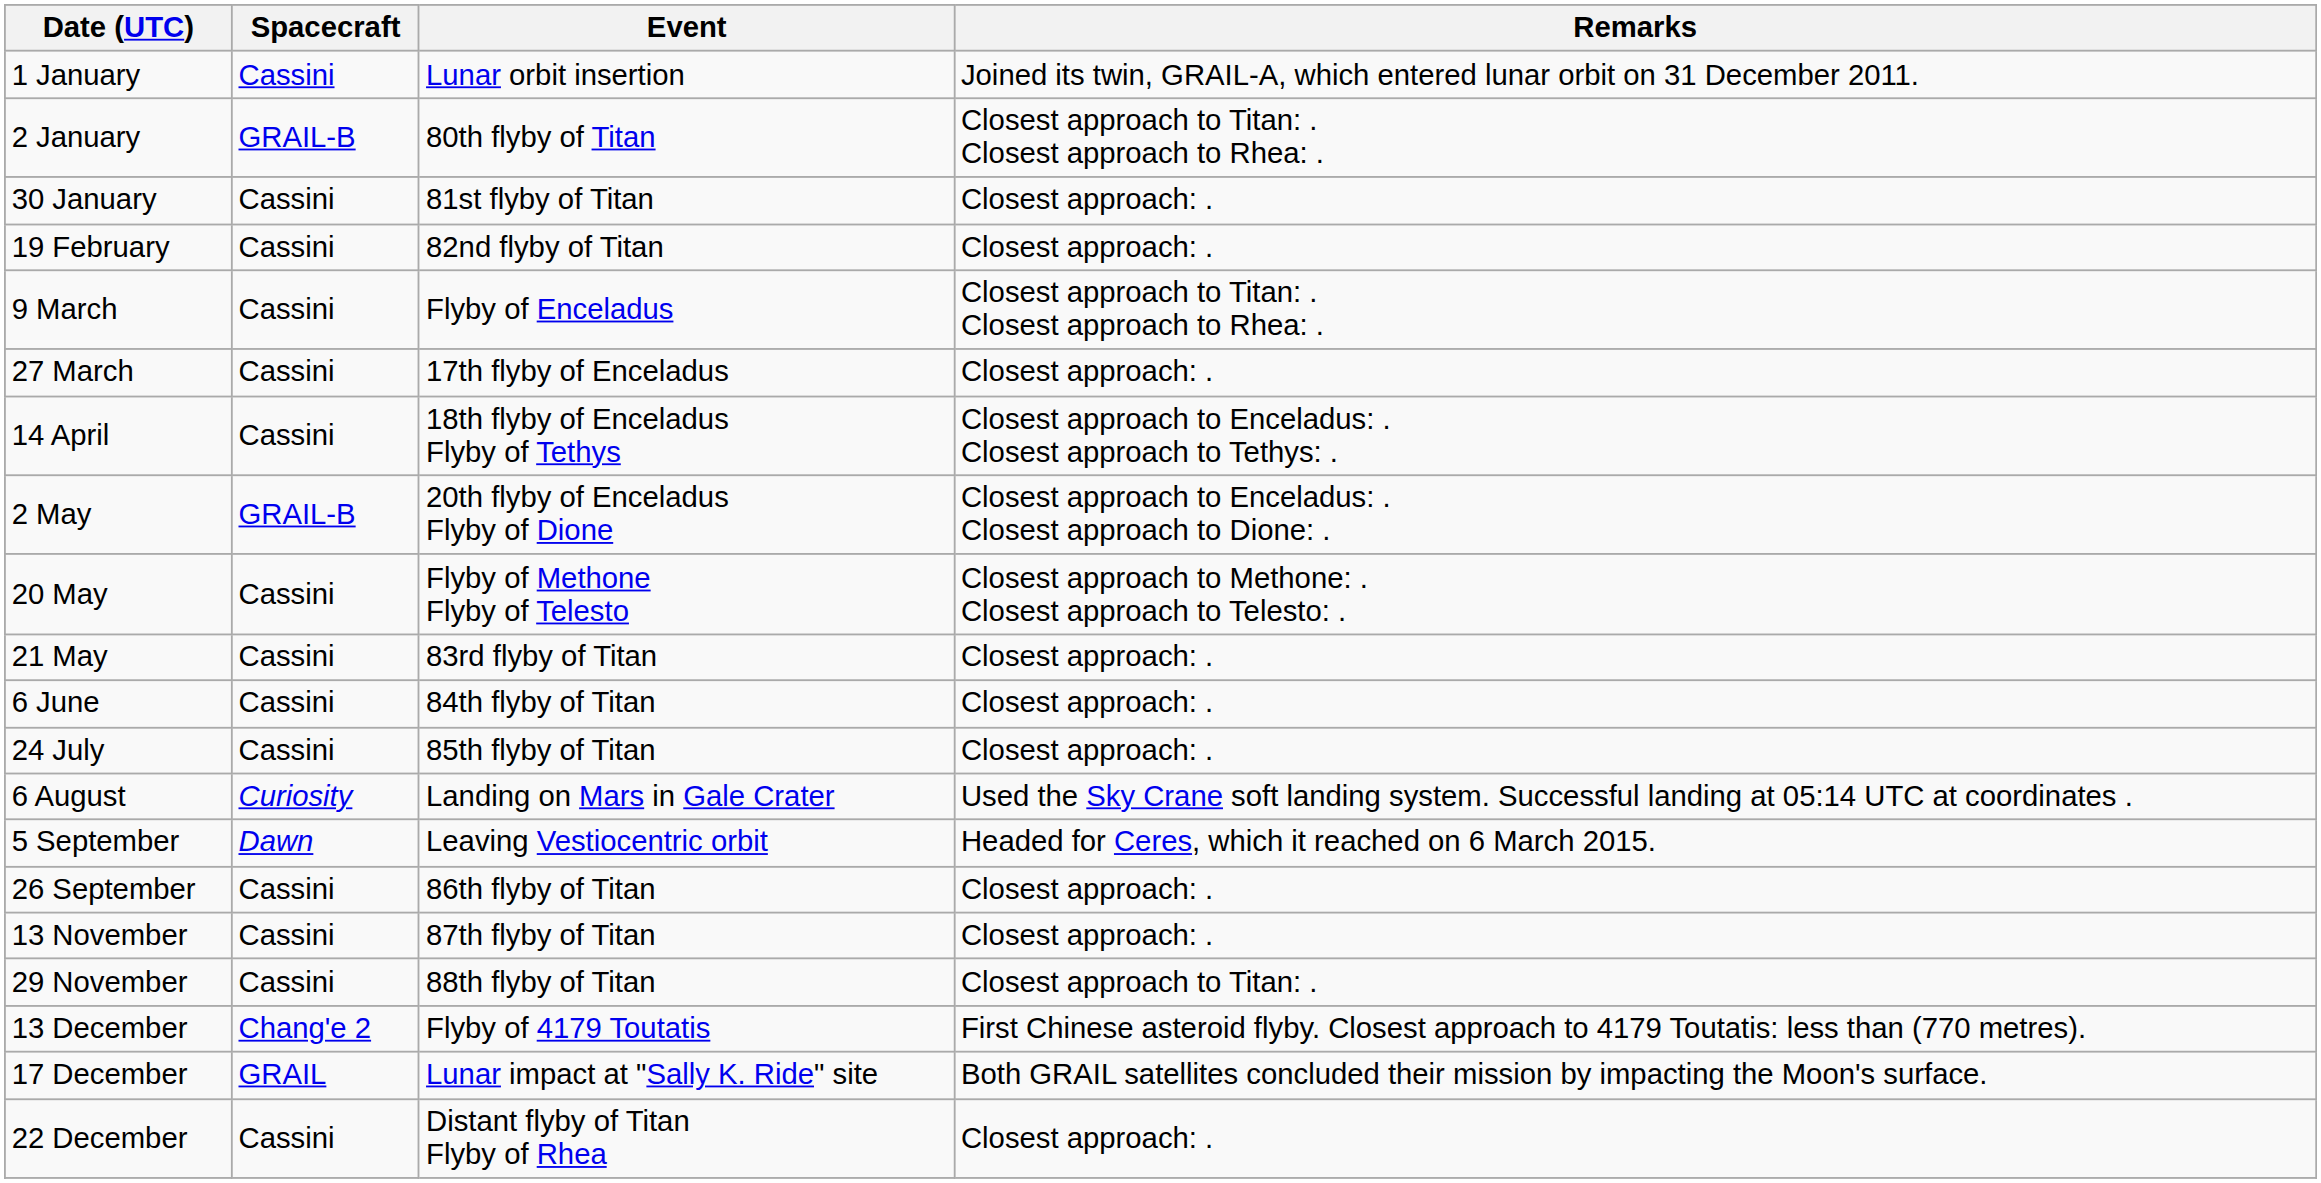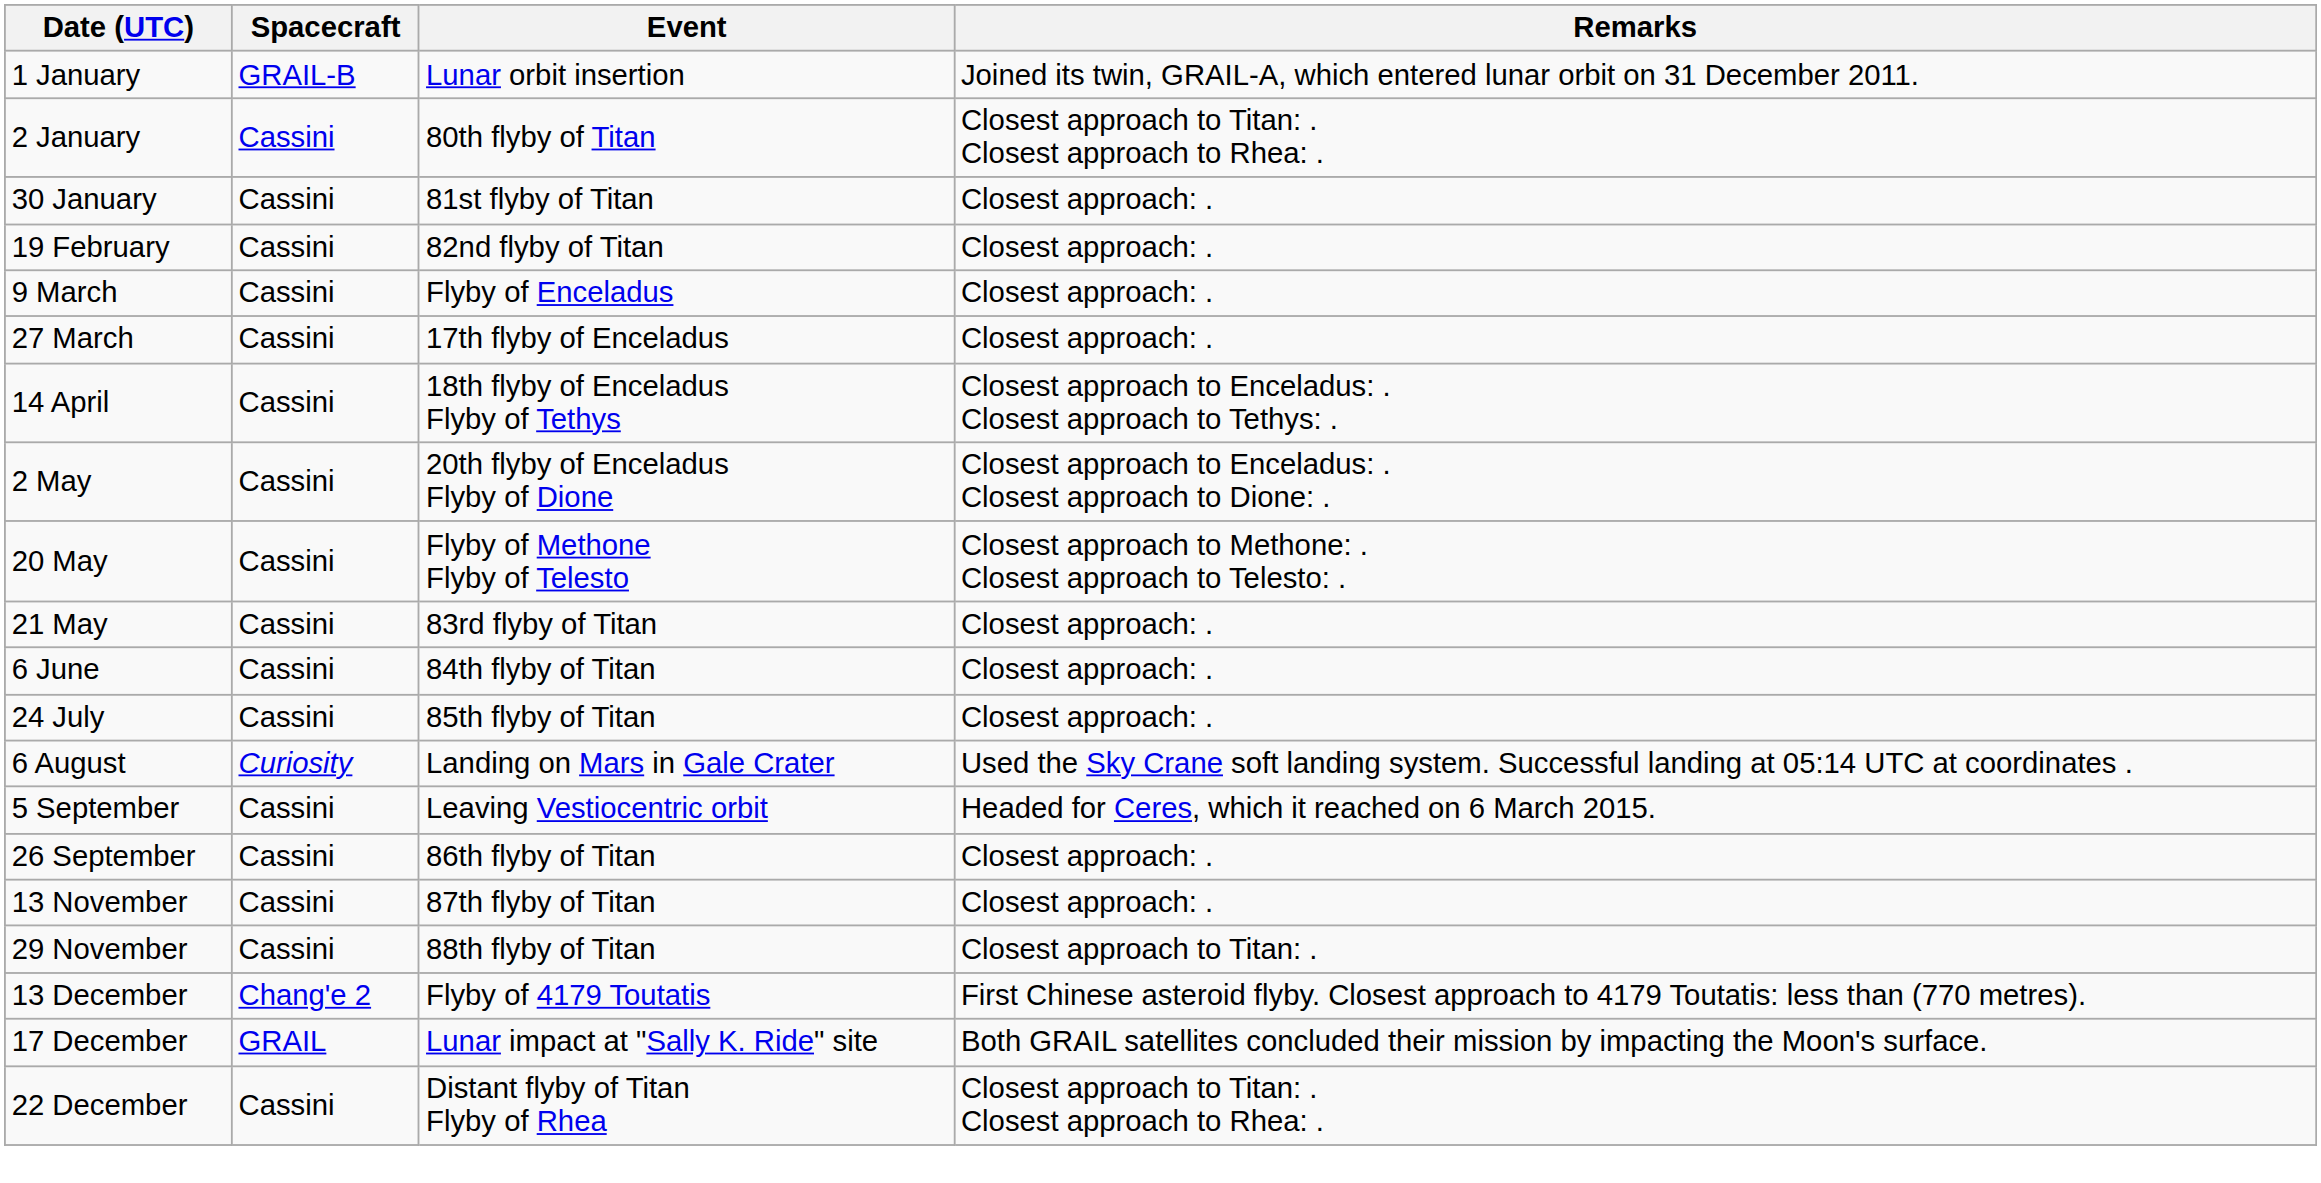1 January | Spacecraft: Cassini -> GRAIL-B
2 January | Spacecraft: GRAIL-B -> Cassini
9 March | Remarks: Closest approach to Titan: . Closest approach to Rhea: . -> Closest approach: .
2 May | Spacecraft: GRAIL-B -> Cassini
5 September | Spacecraft: Dawn -> Cassini
22 December | Remarks: Closest approach: . -> Closest approach to Titan: . Closest approach to Rhea: .
